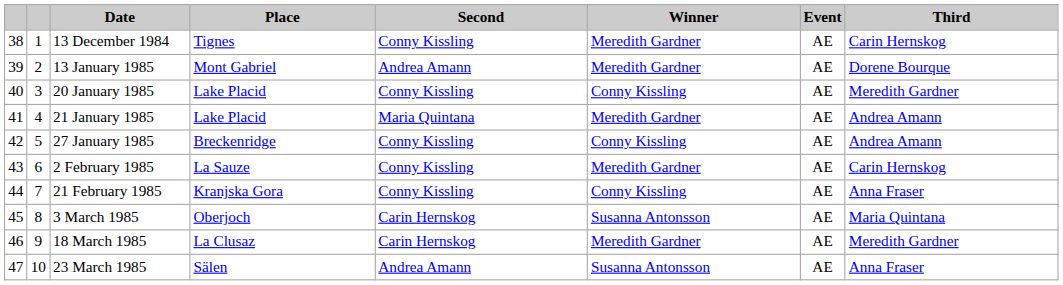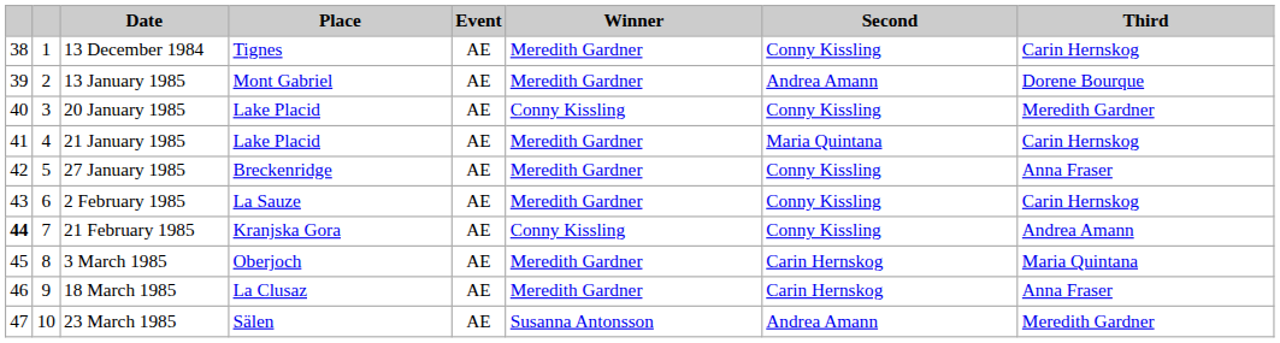columns swapped: Event <-> Second
21 January 1985 | Third: Andrea Amann -> Carin Hernskog
27 January 1985 | Winner: Conny Kissling -> Meredith Gardner
27 January 1985 | Third: Andrea Amann -> Anna Fraser
21 February 1985 | column 1: normal -> bold
21 February 1985 | Third: Anna Fraser -> Andrea Amann
3 March 1985 | Winner: Susanna Antonsson -> Meredith Gardner
18 March 1985 | Third: Meredith Gardner -> Anna Fraser
23 March 1985 | Third: Anna Fraser -> Meredith Gardner
